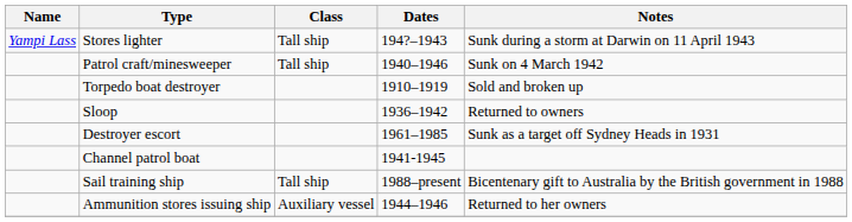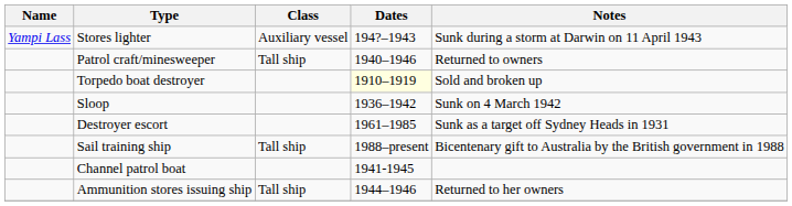Stores lighter | Class: Tall ship -> Auxiliary vessel
Patrol craft/minesweeper | Notes: Sunk on 4 March 1942 -> Returned to owners
Torpedo boat destroyer | Dates: no background -> lightyellow background
Sloop | Notes: Returned to owners -> Sunk on 4 March 1942
rows swapped: Channel patrol boat <-> Sail training ship
Ammunition stores issuing ship | Class: Auxiliary vessel -> Tall ship
